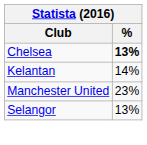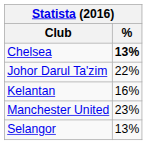+ row: Johor Darul Ta'zim | 22%
Kelantan | %: 14% -> 16%
